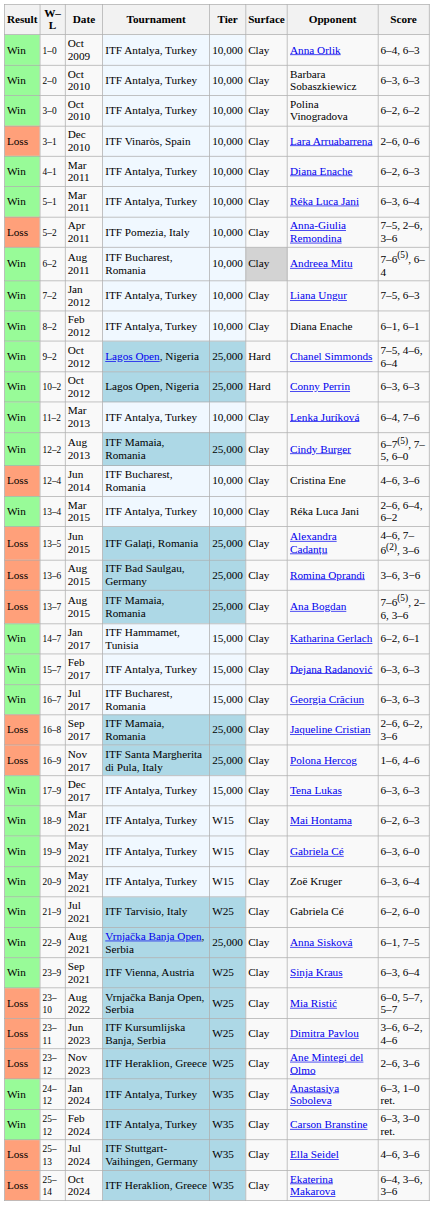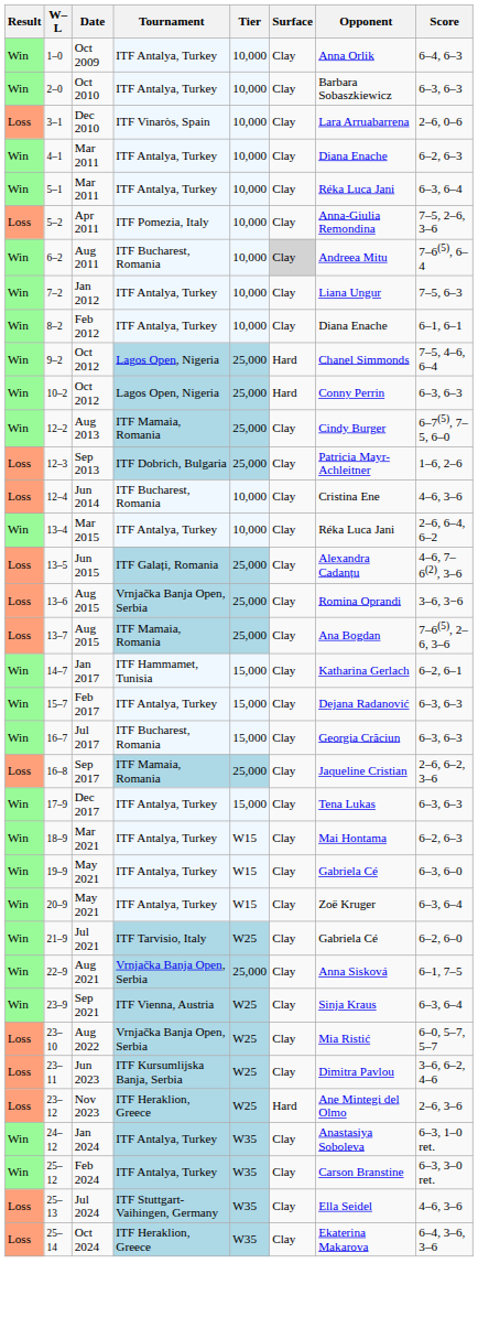- row: Win | 3–0 | Oct 2010 | ITF Antalya, Turkey | 10,000 | Clay | Polina Vinogradova | 6–2, 6–2
- row: Win | 11–2 | Mar 2013 | ITF Antalya, Turkey | 10,000 | Clay | Lenka Juríková | 6–4, 7–6
+ row: Loss | 12–3 | Sep 2013 | ITF Dobrich, Bulgaria | 25,000 | Clay | Patricia Mayr-Achleitner | 1–6, 2–6
13–6 | Tournament: ITF Bad Saulgau, Germany -> Vrnjačka Banja Open, Serbia
- row: Loss | 16–9 | Nov 2017 | ITF Santa Margherita di Pula, Italy | 25,000 | Clay | Polona Hercog | 1–6, 4–6
23–12 | Surface: Clay -> Hard
